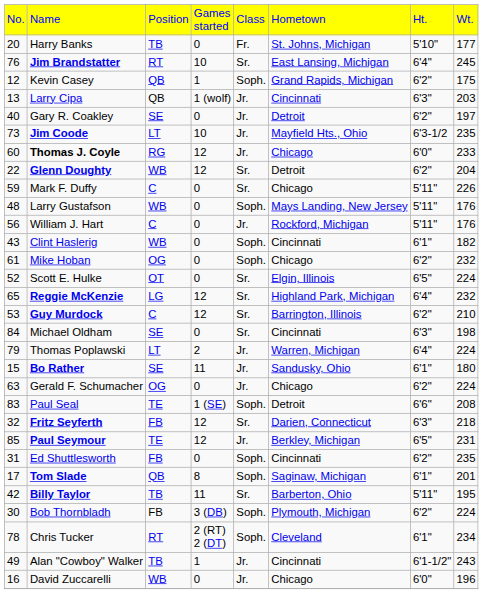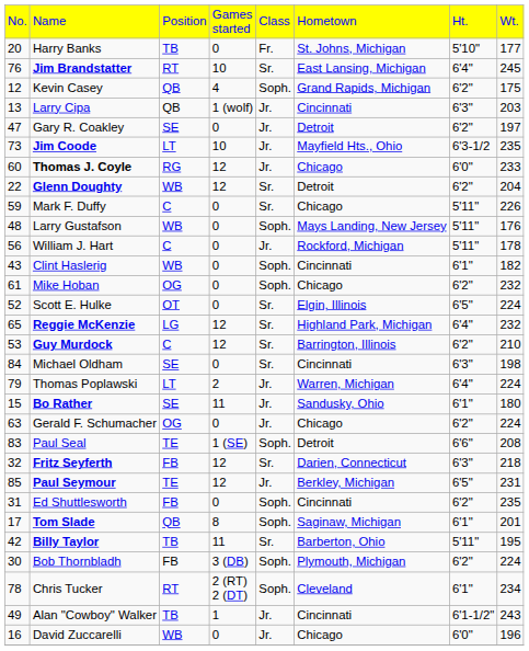Kevin Casey | column 4: 1 -> 4
Gary R. Coakley | column 1: 40 -> 47
William J. Hart | column 8: 176 -> 178
